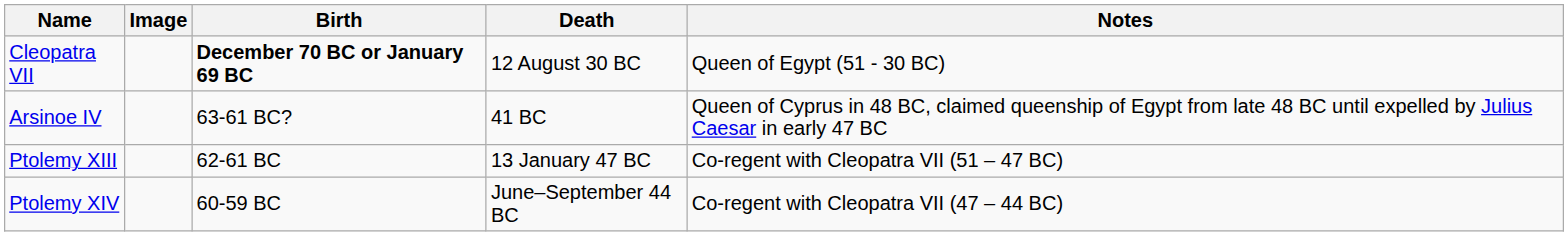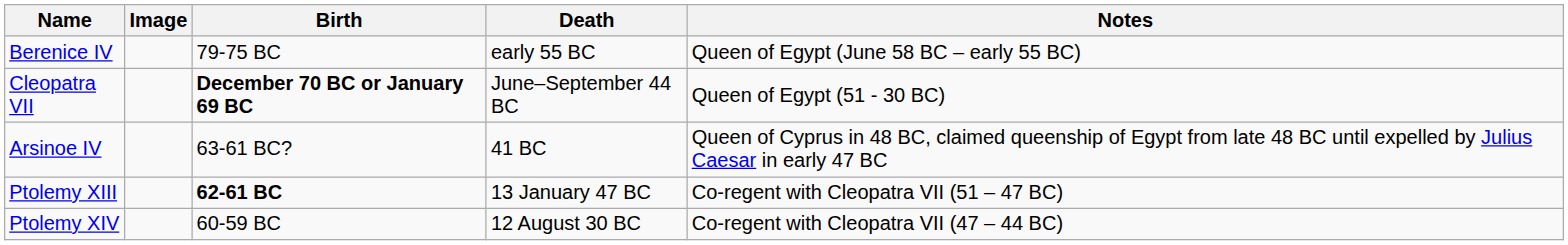+ row: Berenice IV | 79-75 BC | early 55 BC | Queen of Egypt (June 58 BC – early 55 BC)
Cleopatra VII | Death: 12 August 30 BC -> June–September 44 BC
Ptolemy XIII | Birth: normal -> bold
Ptolemy XIV | Death: June–September 44 BC -> 12 August 30 BC
